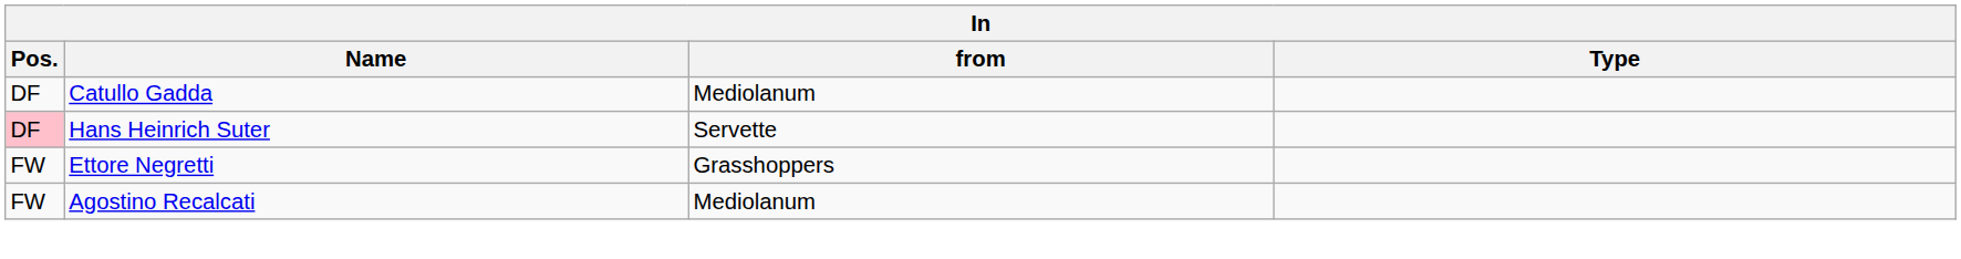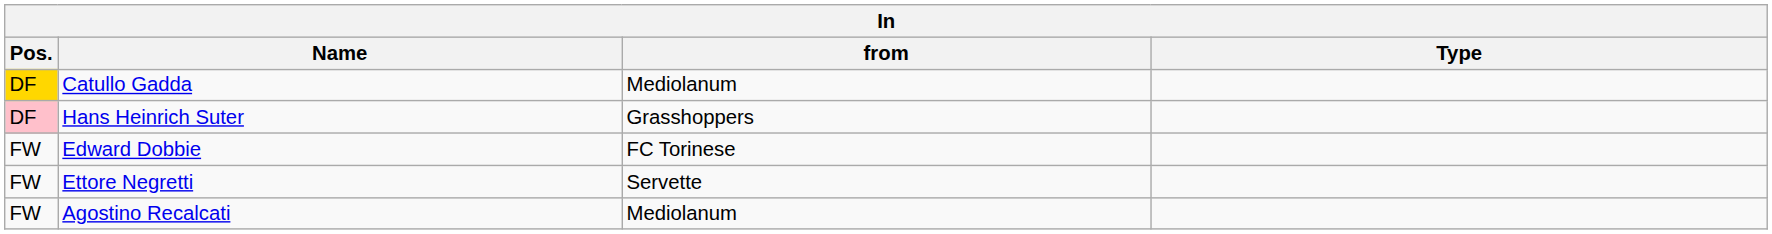Catullo Gadda | Pos.: no background -> gold background
Hans Heinrich Suter | from: Servette -> Grasshoppers
+ row: FW | Edward Dobbie | FC Torinese
Ettore Negretti | from: Grasshoppers -> Servette
